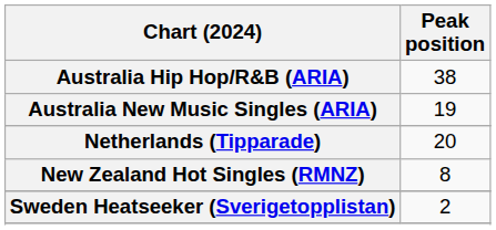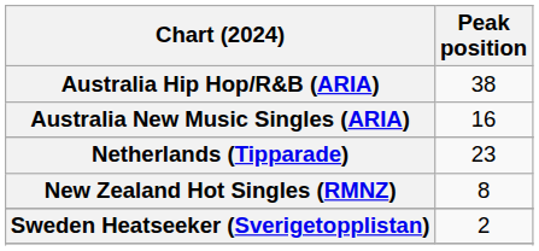Australia New Music Singles (ARIA) | Peak position: 19 -> 16
Netherlands (Tipparade) | Peak position: 20 -> 23
